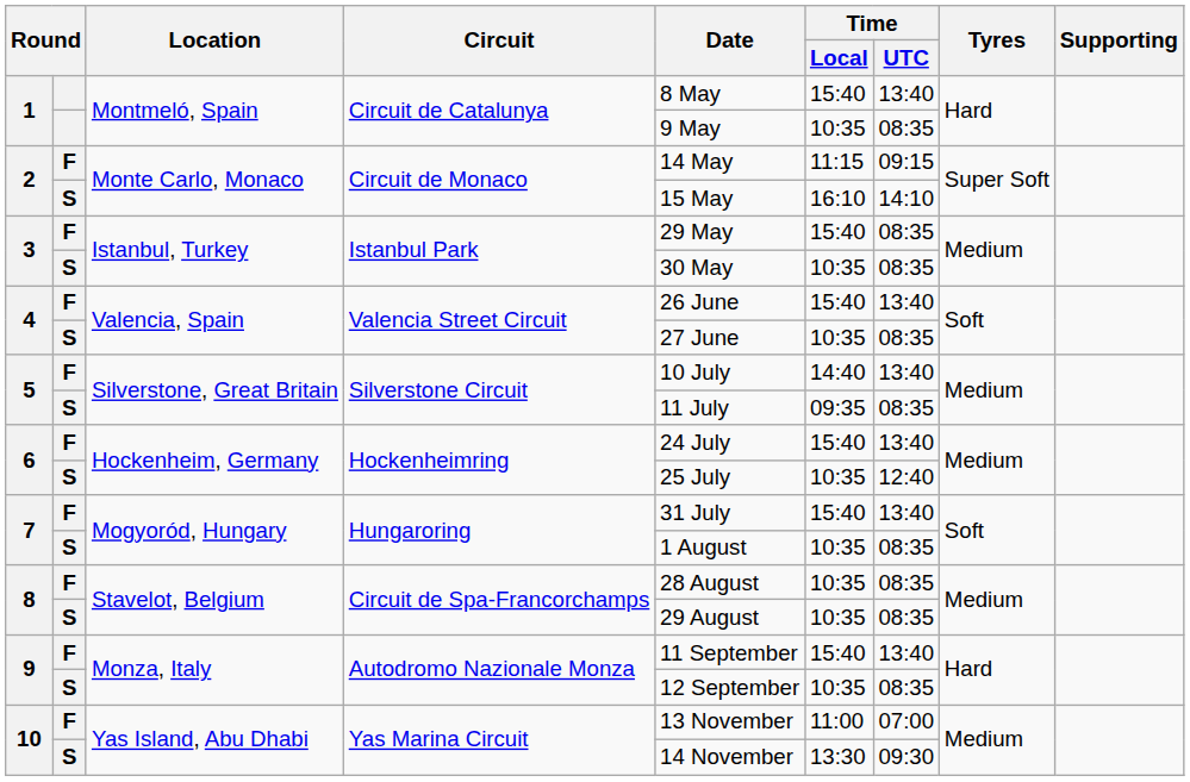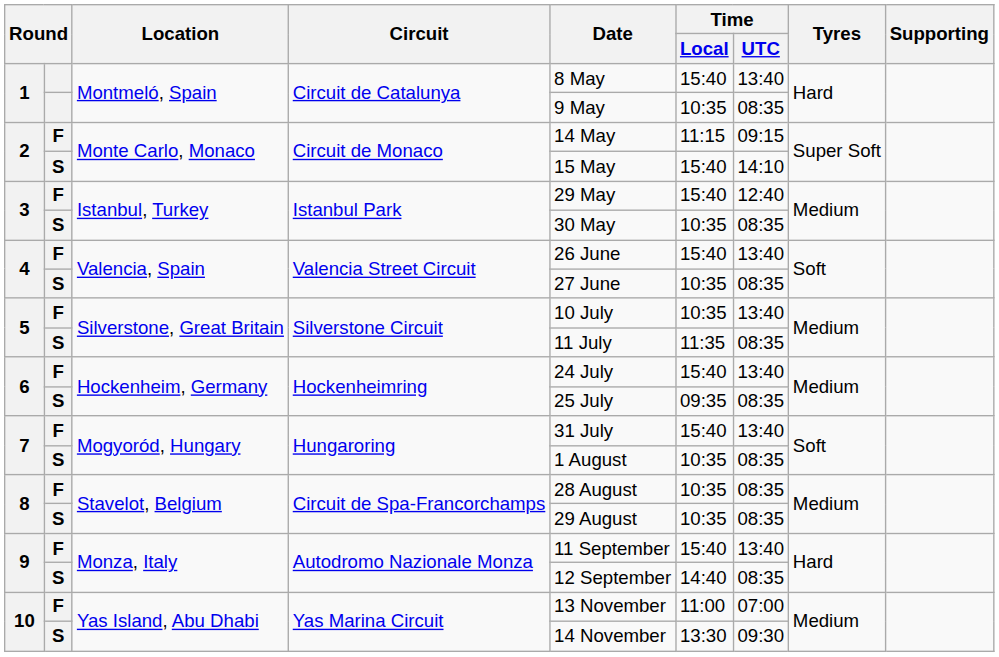2 / S | Time / Local: 16:10 -> 15:40
3 / F | Time / UTC: 08:35 -> 12:40
5 / F | Time / Local: 14:40 -> 10:35
5 / S | Time / Local: 09:35 -> 11:35
6 / S | Time / Local: 10:35 -> 09:35
6 / S | Time / UTC: 12:40 -> 08:35
9 / S | Time / Local: 10:35 -> 14:40
